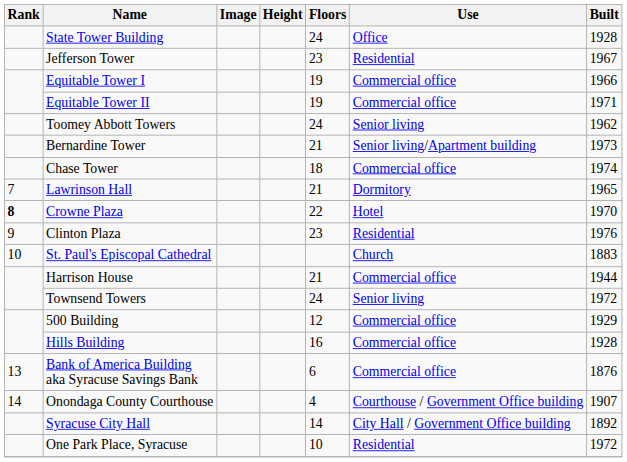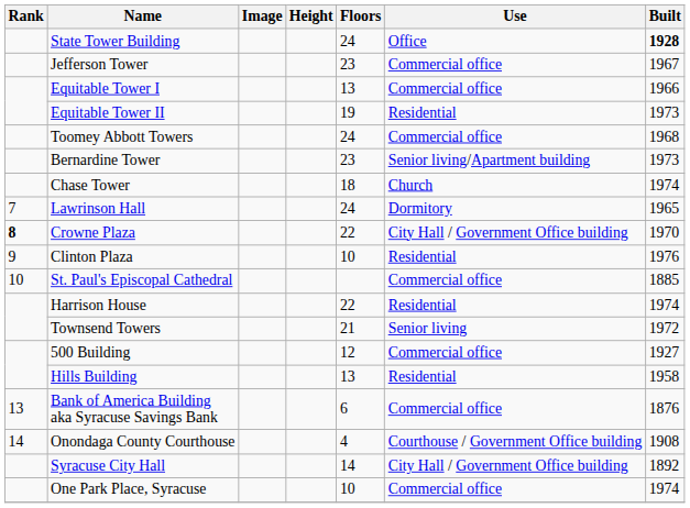State Tower Building | Built: normal -> bold
Jefferson Tower | Use: Residential -> Commercial office
Equitable Tower I | Floors: 19 -> 13
Equitable Tower II | Use: Commercial office -> Residential
Equitable Tower II | Built: 1971 -> 1973
Toomey Abbott Towers | Use: Senior living -> Commercial office
Toomey Abbott Towers | Built: 1962 -> 1968
Bernardine Tower | Floors: 21 -> 23
Chase Tower | Use: Commercial office -> Church
Lawrinson Hall | Floors: 21 -> 24
Crowne Plaza | Use: Hotel -> City Hall / Government Office building
Clinton Plaza | Floors: 23 -> 10
St. Paul's Episcopal Cathedral | Use: Church -> Commercial office
St. Paul's Episcopal Cathedral | Built: 1883 -> 1885
Harrison House | Floors: 21 -> 22
Harrison House | Use: Commercial office -> Residential
Harrison House | Built: 1944 -> 1974
Townsend Towers | Floors: 24 -> 21
500 Building | Built: 1929 -> 1927
Hills Building | Floors: 16 -> 13
Hills Building | Use: Commercial office -> Residential
Hills Building | Built: 1928 -> 1958
Onondaga County Courthouse | Built: 1907 -> 1908
One Park Place, Syracuse | Use: Residential -> Commercial office
One Park Place, Syracuse | Built: 1972 -> 1974
